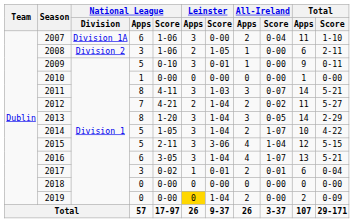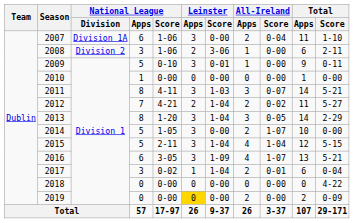2008 | Leinster / Score: 1-05 -> 3-06
2014 | Leinster / Score: 1-04 -> 0-00
2014 | Total / Score: 4-22 -> 0-00
2015 | Leinster / Score: 3-06 -> 1-04
2016 | Leinster / Score: 1-04 -> 1-09
2017 | Leinster / Score: 0-01 -> 1-04
2018 | Total / Score: 0-00 -> 4-22
2019 | Leinster / Score: 1-04 -> 0-00
